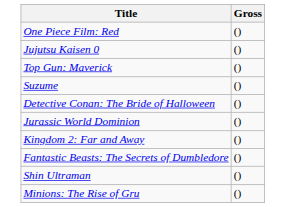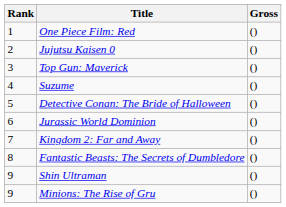+ column: Rank | 1 | 2 | 3 | 4 | 5 | 6 | 7 | 8 | 9 | 9
